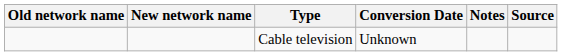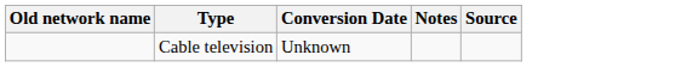- column: New network name
